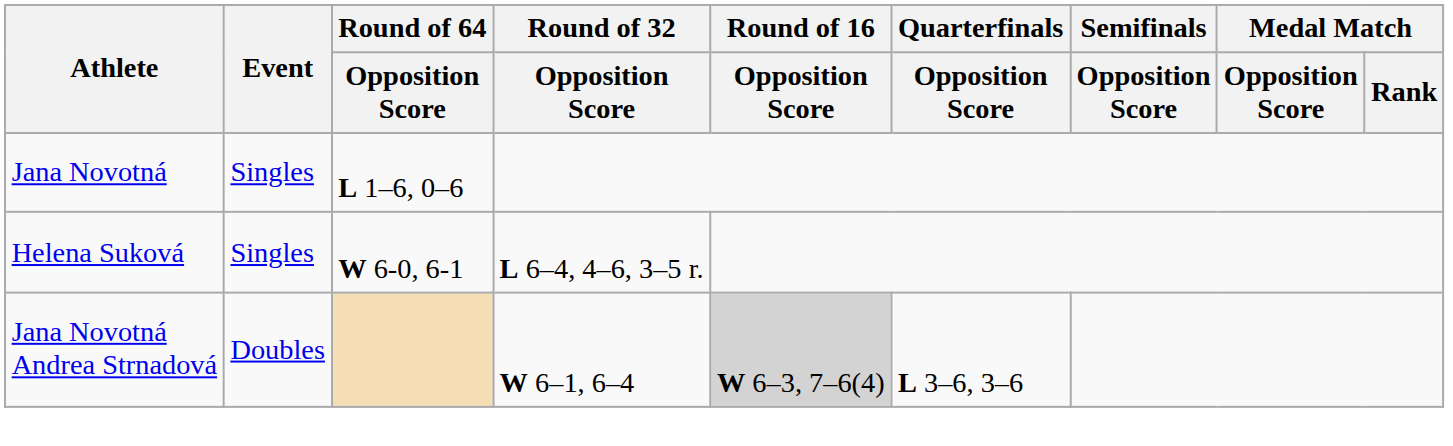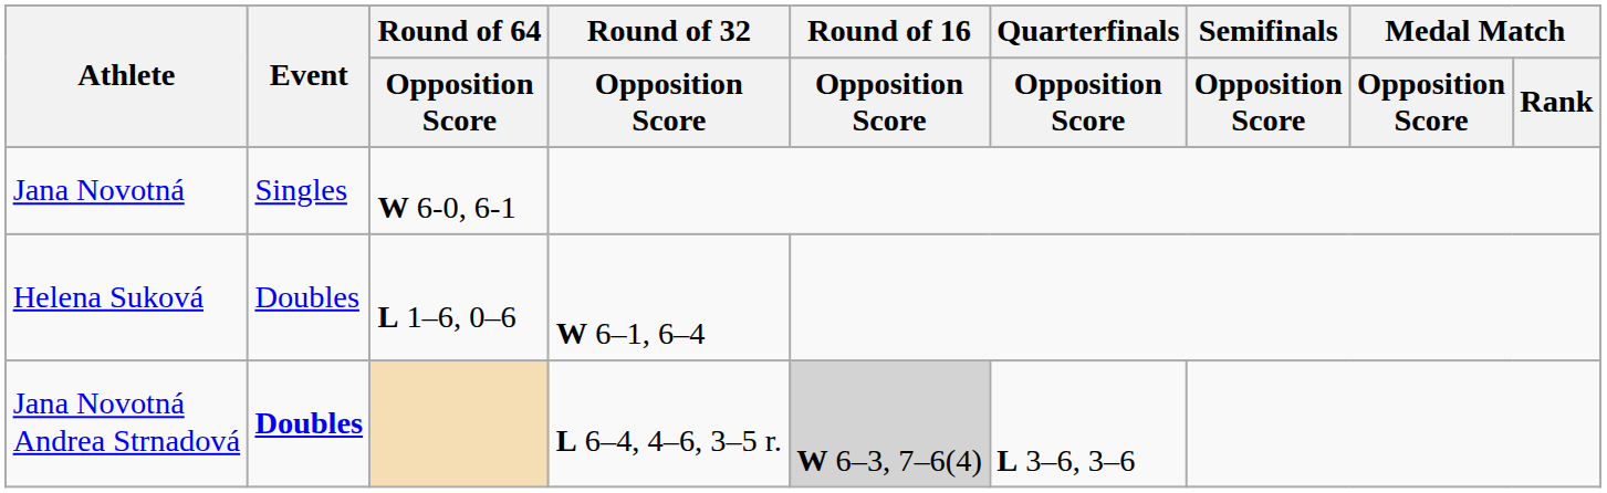Jana Novotná | Round of 64 / Opposition Score: L 1–6, 0–6 -> W 6-0, 6-1
Helena Suková | Event: Singles -> Doubles
Helena Suková | Round of 64 / Opposition Score: W 6-0, 6-1 -> L 1–6, 0–6
Helena Suková | Round of 32 / Opposition Score: L 6–4, 4–6, 3–5 r. -> W 6–1, 6–4
Jana Novotná Andrea Strnadová | Event: normal -> bold
Jana Novotná Andrea Strnadová | Round of 32 / Opposition Score: W 6–1, 6–4 -> L 6–4, 4–6, 3–5 r.
